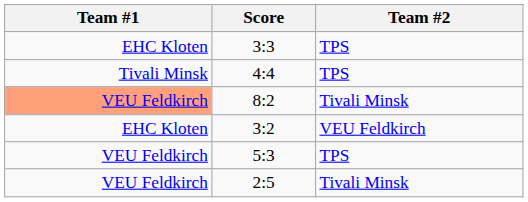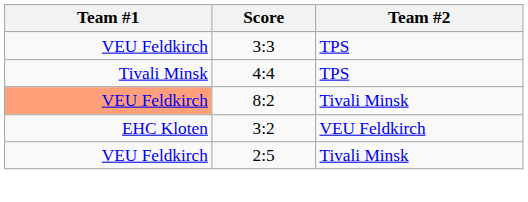3:3 | Team #1: EHC Kloten -> VEU Feldkirch
- row: VEU Feldkirch | 5:3 | TPS
